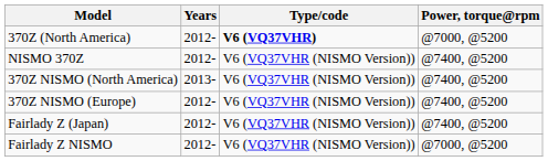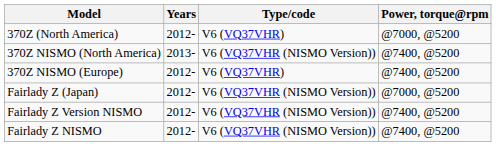370Z (North America) | Type/code: bold -> normal
- row: NISMO 370Z | 2012- | V6 (VQ37VHR (NISMO Version)) | @7400, @5200
370Z NISMO (Europe) | Type/code: V6 (VQ37VHR (NISMO Version)) -> V6 (VQ37VHR)
Fairlady Z (Japan) | Power, torque@rpm: @7400, @5200 -> @7000, @5200
+ row: Fairlady Z Version NISMO | 2012- | V6 (VQ37VHR (NISMO Version)) | @7400, @5200
Fairlady Z NISMO | Power, torque@rpm: @7000, @5200 -> @7400, @5200
